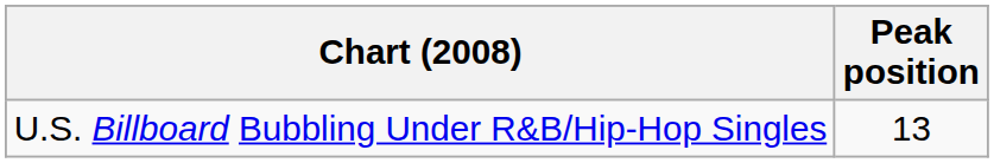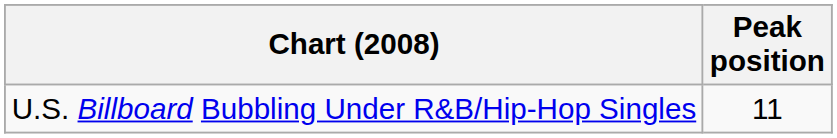U.S. Billboard Bubbling Under R&B/Hip-Hop Singles | Peak position: 13 -> 11
